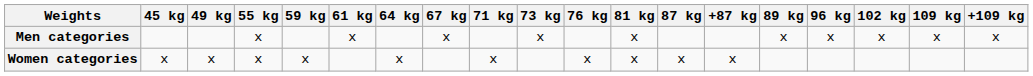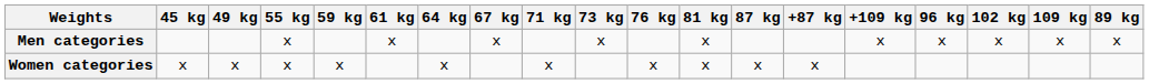columns swapped: 89 kg <-> +109 kg
